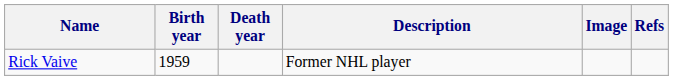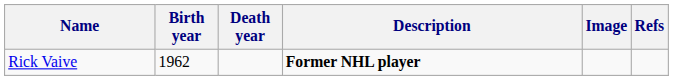Rick Vaive | Birth year: 1959 -> 1962
Rick Vaive | Description: normal -> bold
